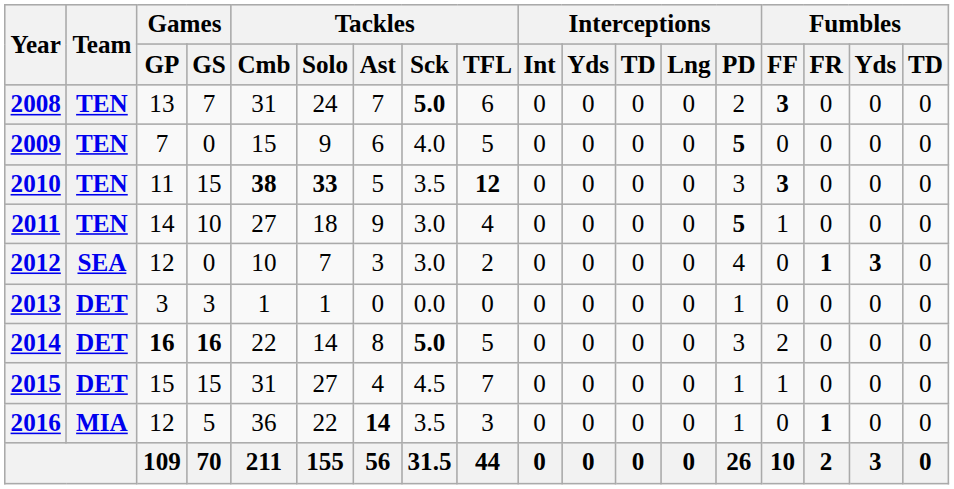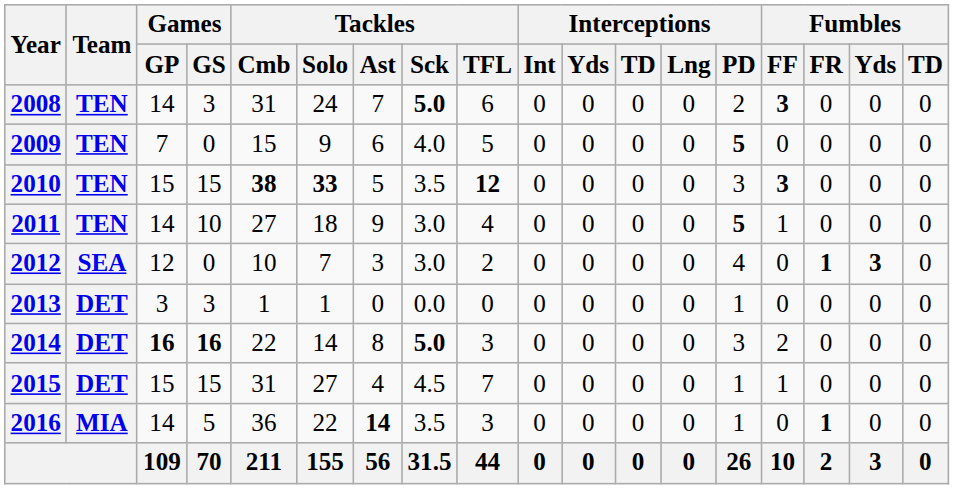2008 | Games / GP: 13 -> 14
2008 | Games / GS: 7 -> 3
2010 | Games / GP: 11 -> 15
2014 | Tackles / TFL: 5 -> 3
2016 | Games / GP: 12 -> 14
